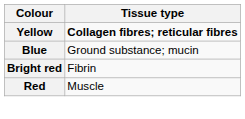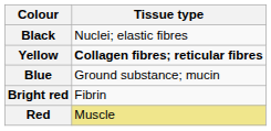+ row: Black | Nuclei; elastic fibres
Red | Tissue type: no background -> khaki background
